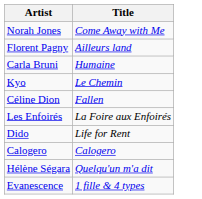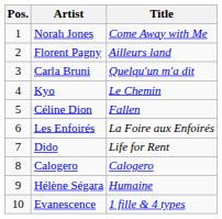+ column: Pos. | 1 | 2 | 3 | 4 | 5 | 6 | 7 | 8 | 9 | 10
Carla Bruni | Title: Humaine -> Quelqu'un m'a dit
Hélène Ségara | Title: Quelqu'un m'a dit -> Humaine
